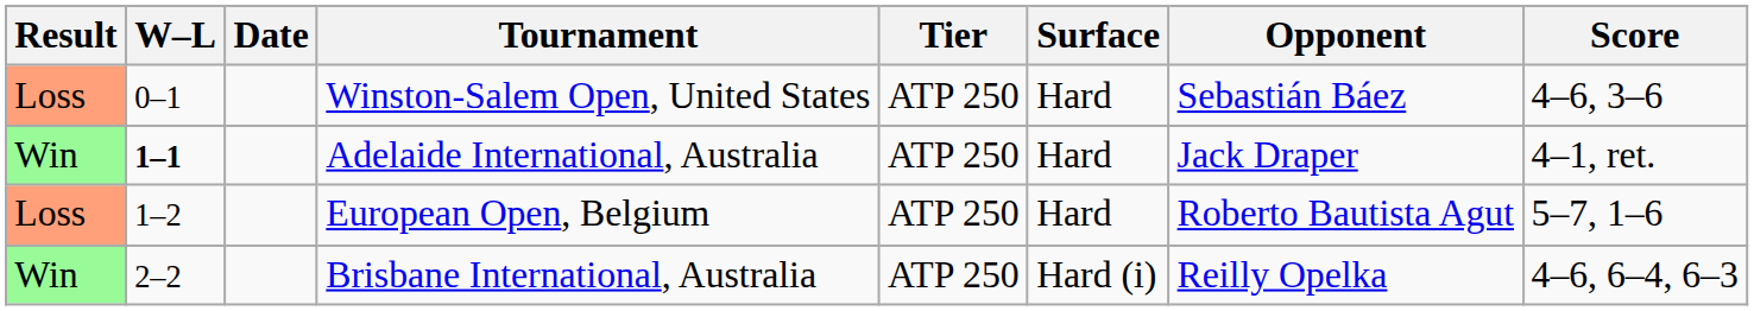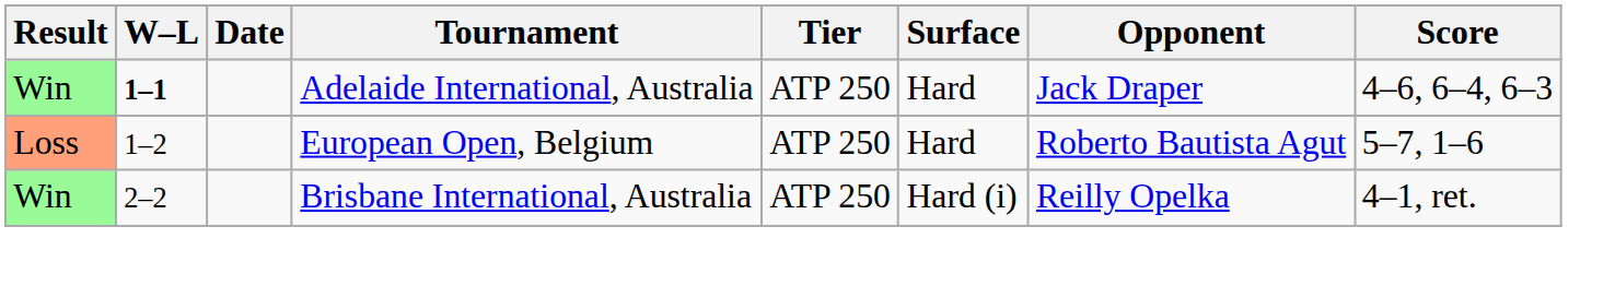- row: Loss | 0–1 | Winston-Salem Open, United States | ATP 250 | Hard | Sebastián Báez | 4–6, 3–6
Adelaide International, Australia | Score: 4–1, ret. -> 4–6, 6–4, 6–3
Brisbane International, Australia | Score: 4–6, 6–4, 6–3 -> 4–1, ret.
